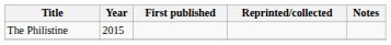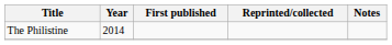The Philistine | Year: 2015 -> 2014
